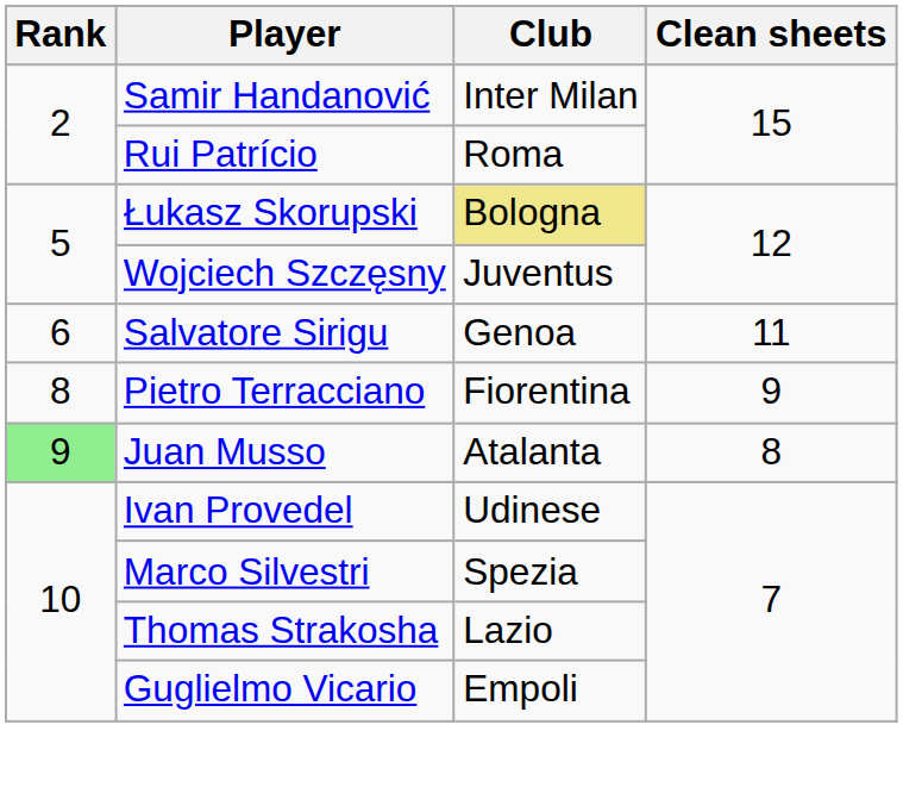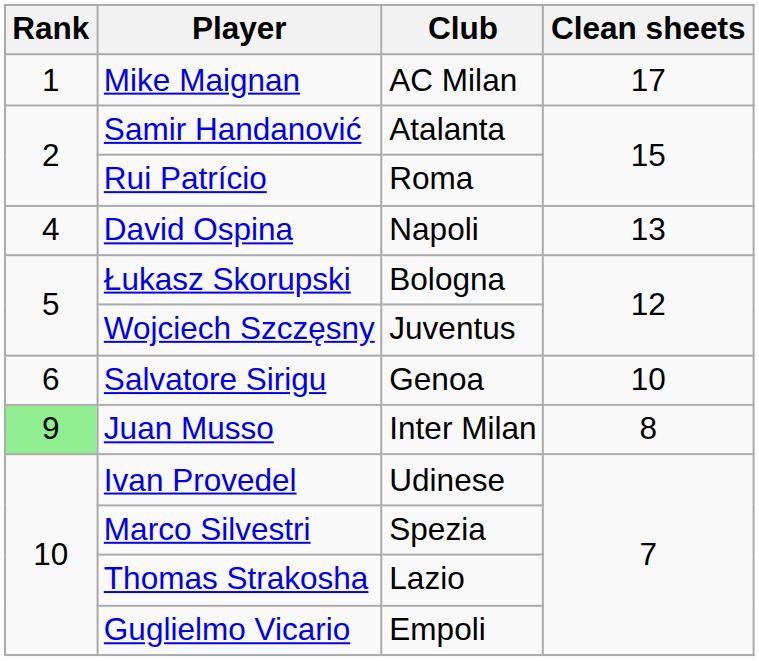+ row: 1 | Mike Maignan | AC Milan | 17
Samir Handanović | Club: Inter Milan -> Atalanta
+ row: 4 | David Ospina | Napoli | 13
Łukasz Skorupski | Club: khaki background -> no background
Salvatore Sirigu | Clean sheets: 11 -> 10
- row: 8 | Pietro Terracciano | Fiorentina | 9
Juan Musso | Club: Atalanta -> Inter Milan
